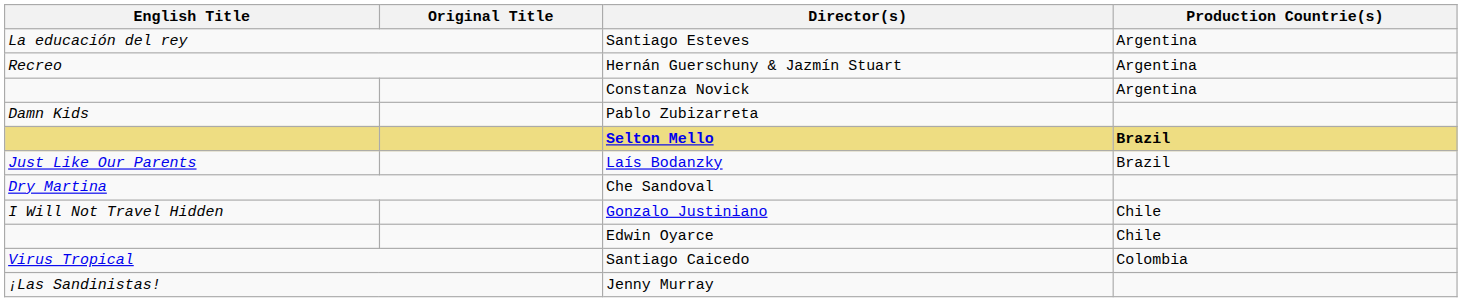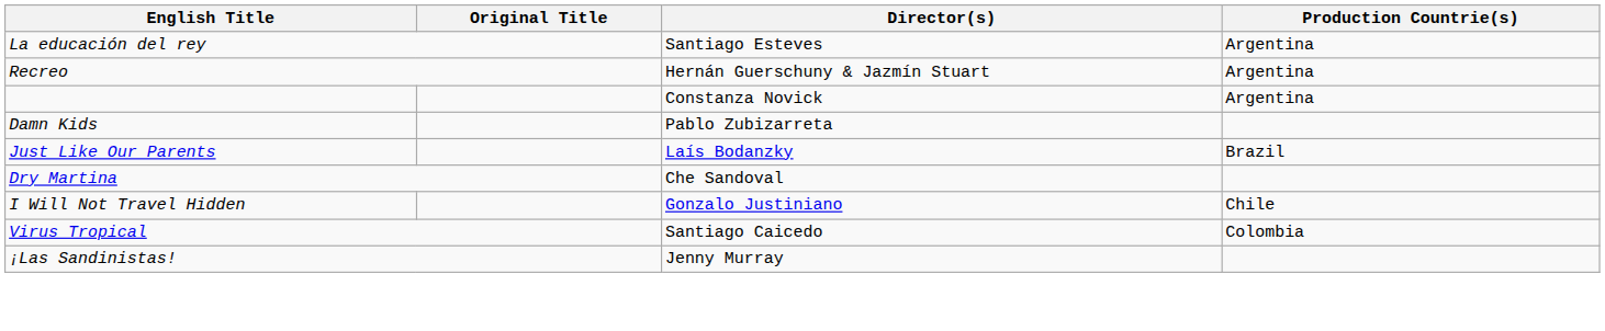- row: Selton Mello | Brazil
- row: Edwin Oyarce | Chile
